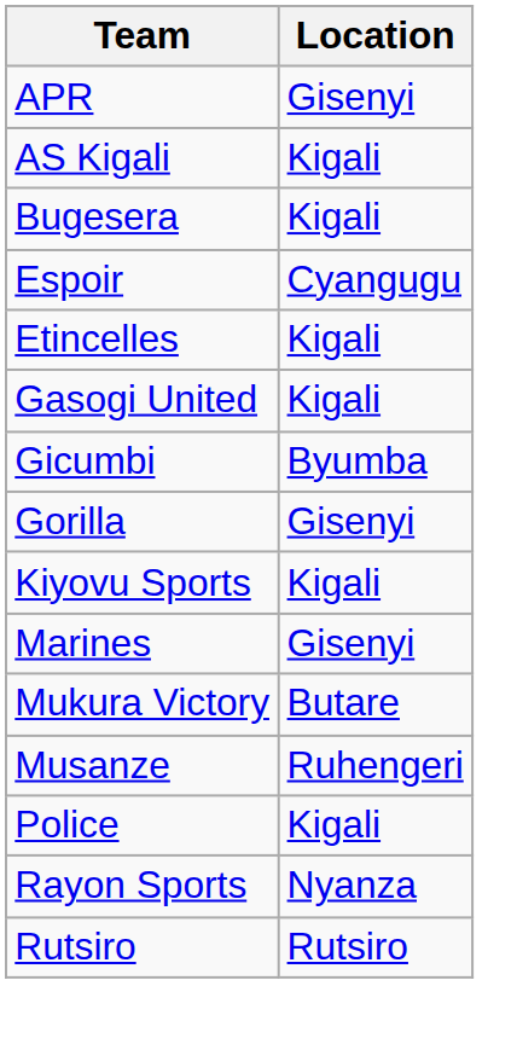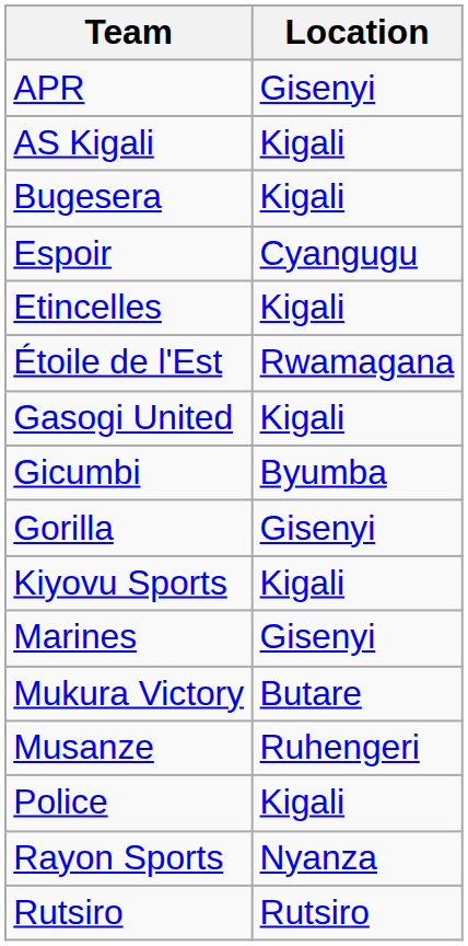+ row: Étoile de l'Est | Rwamagana
